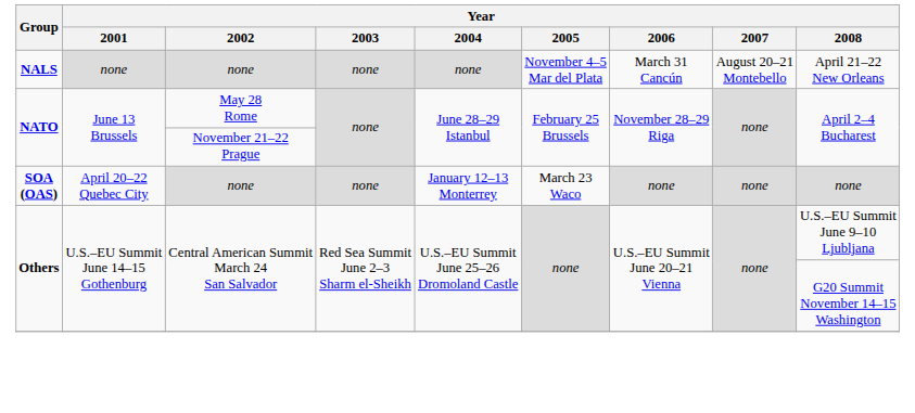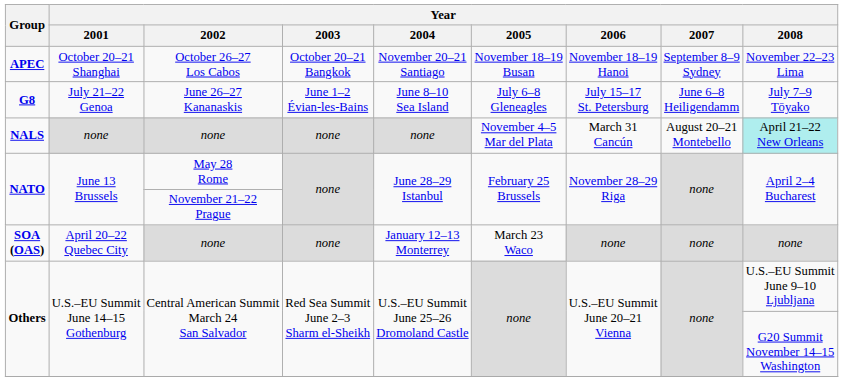+ row: APEC | October 20–21 Shanghai | October 26–27 Los Cabos | October 20–21 Bangkok | November 20–21 Santiago | November 18–19 Busan | November 18–19 Hanoi | September 8–9 Sydney | November 22–23 Lima
+ row: G8 | July 21–22 Genoa | June 26–27 Kananaskis | June 1–2 Évian-les-Bains | June 8–10 Sea Island | July 6–8 Gleneagles | July 15–17 St. Petersburg | June 6–8 Heiligendamm | July 7–9 Tōyako
NALS | Year / 2008: no background -> paleturquoise background
